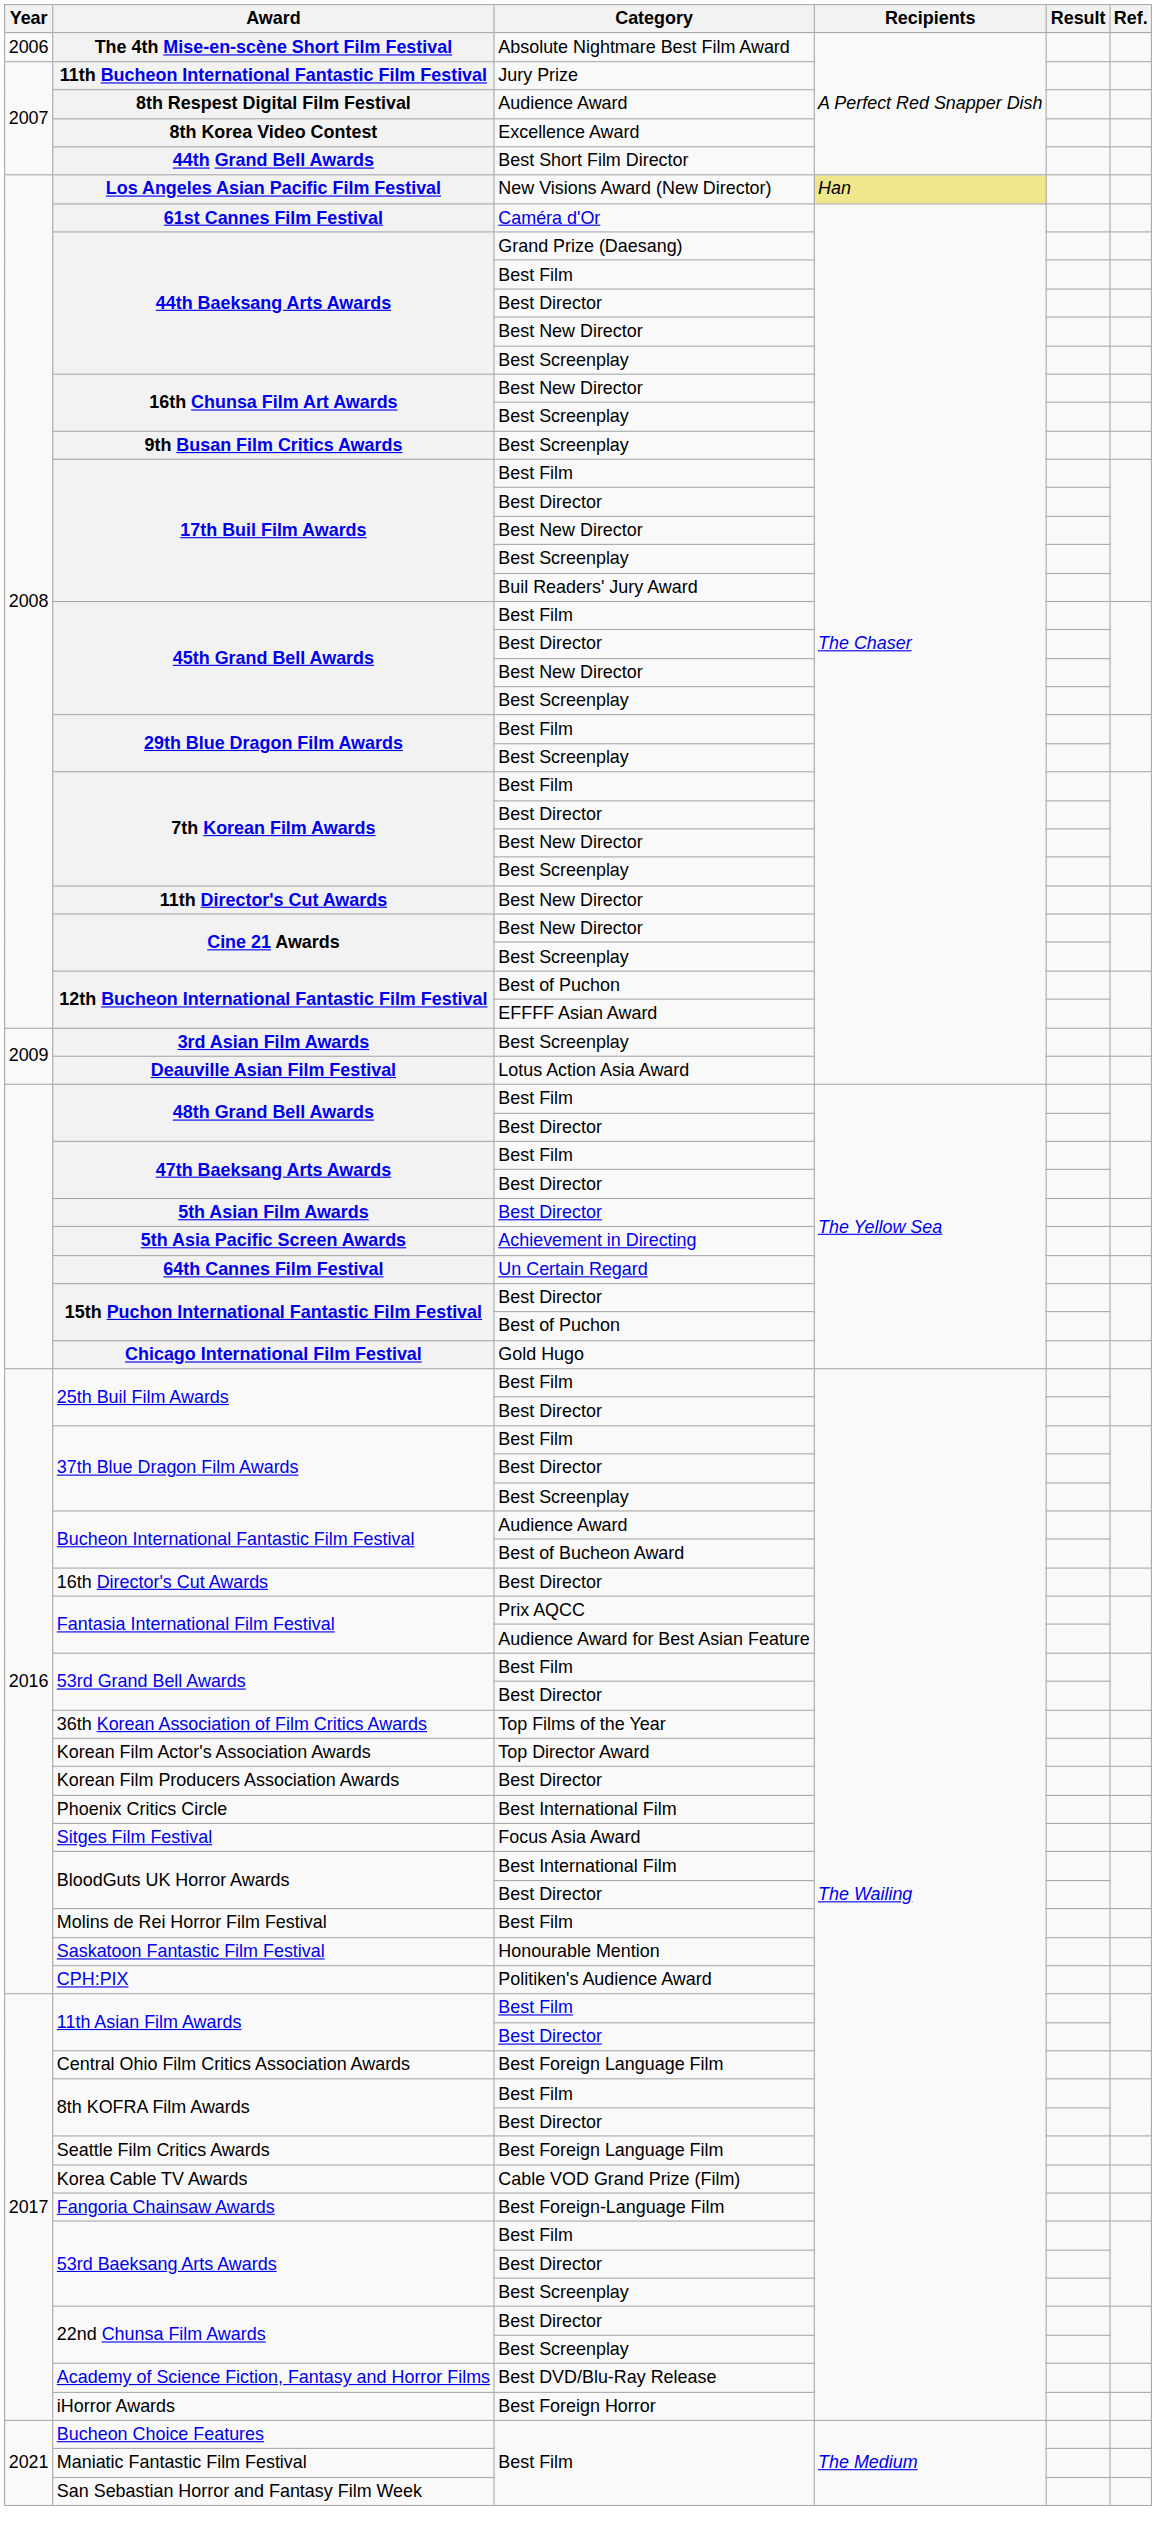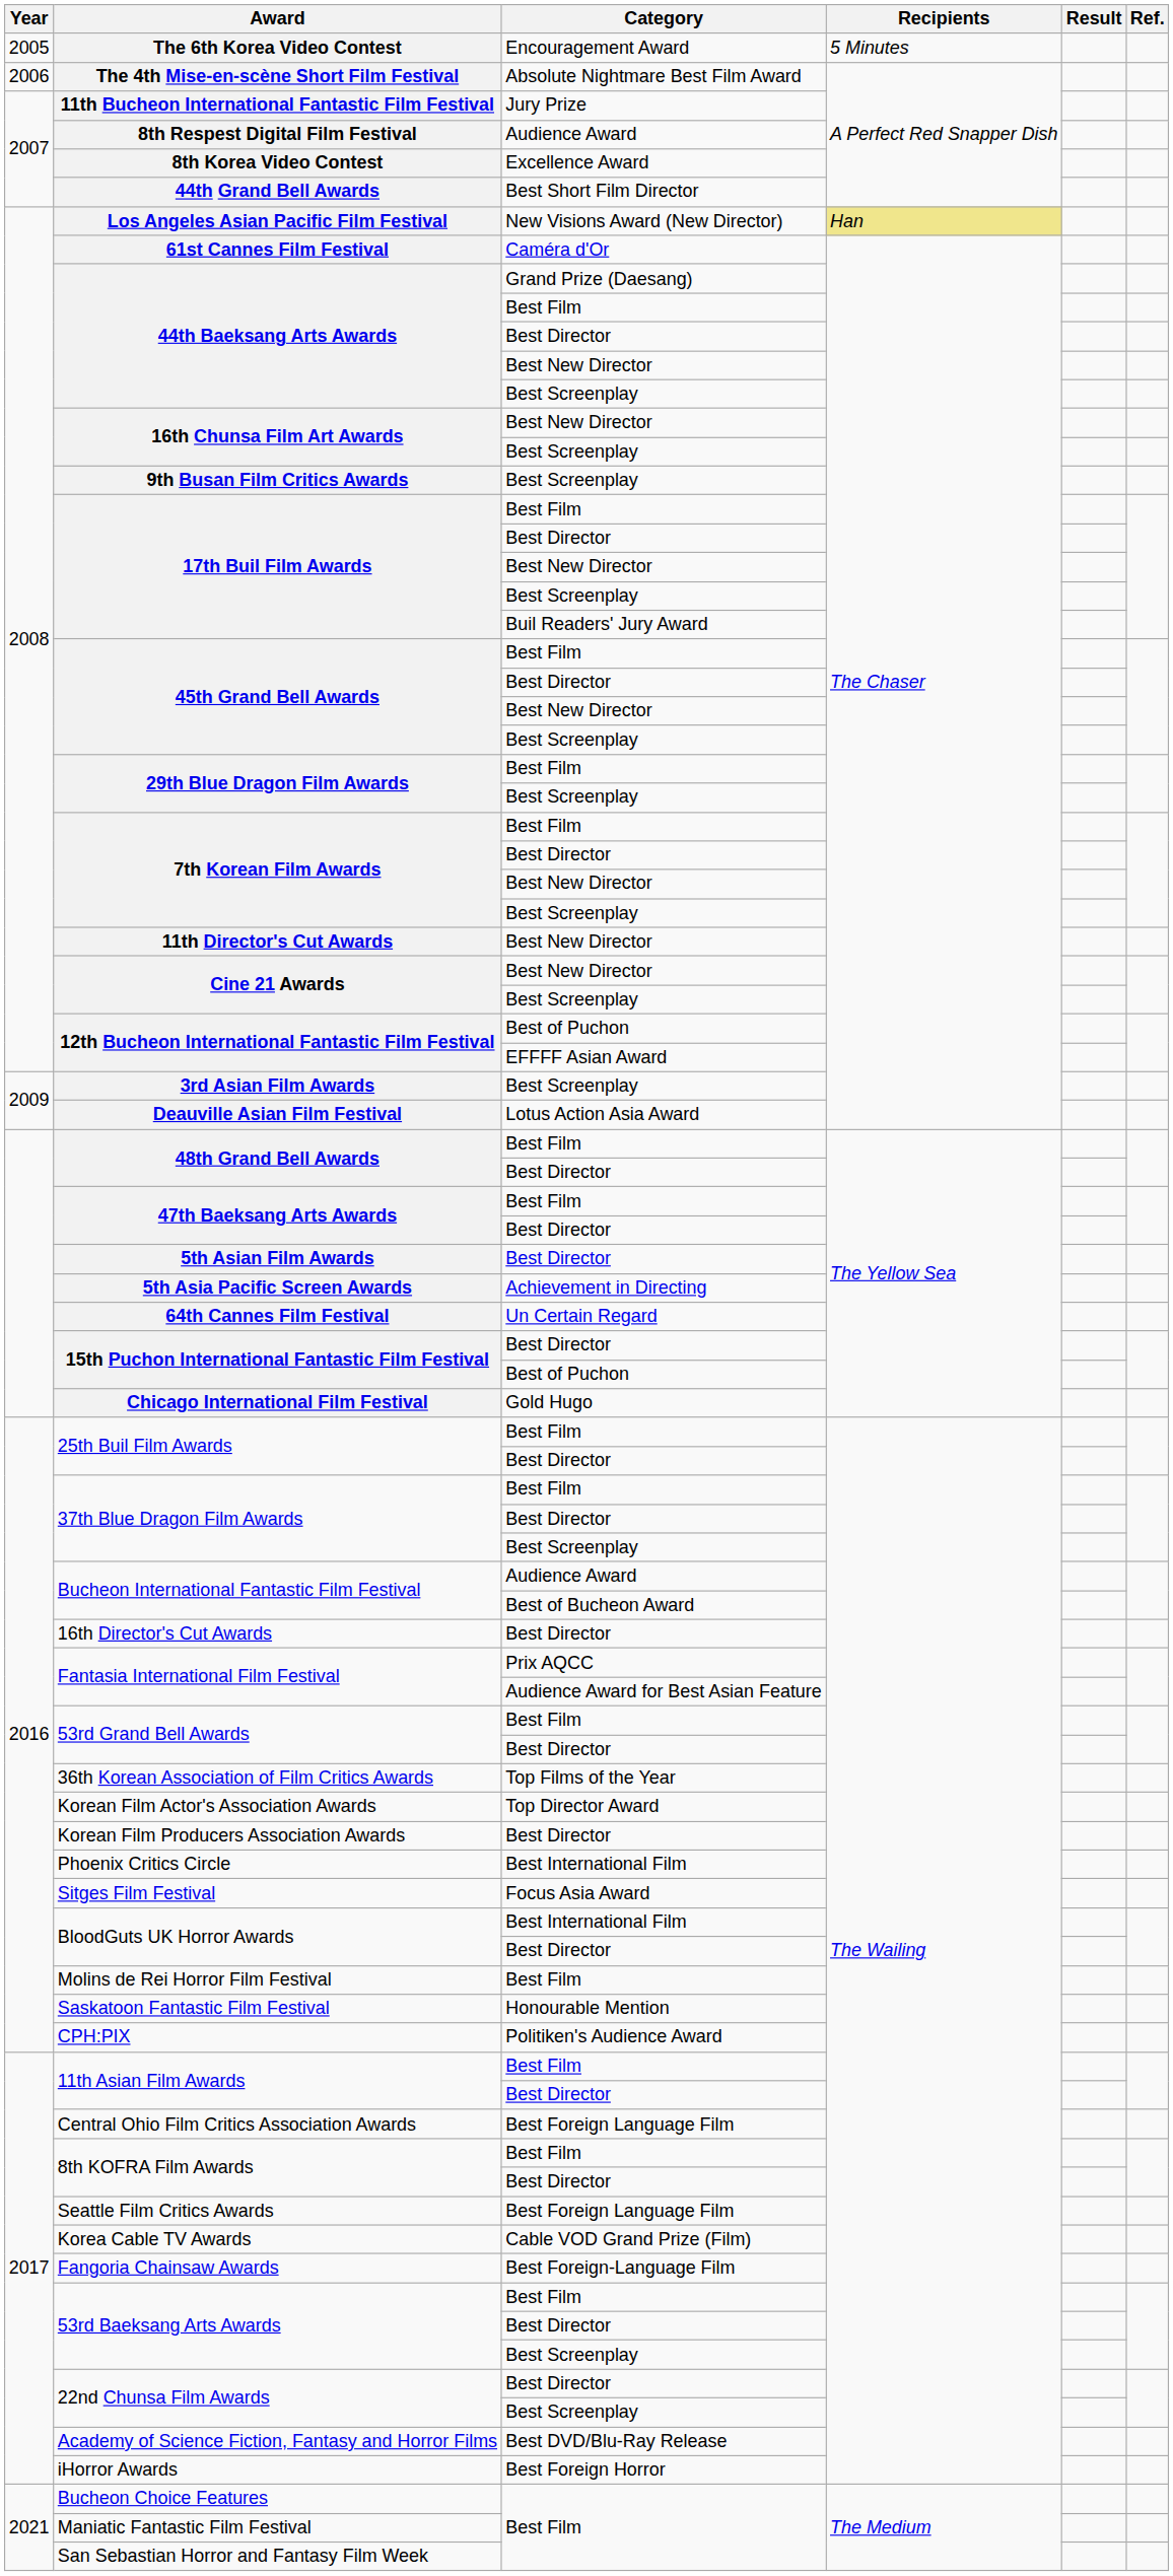+ row: 2005 | The 6th Korea Video Contest | Encouragement Award | 5 Minutes
